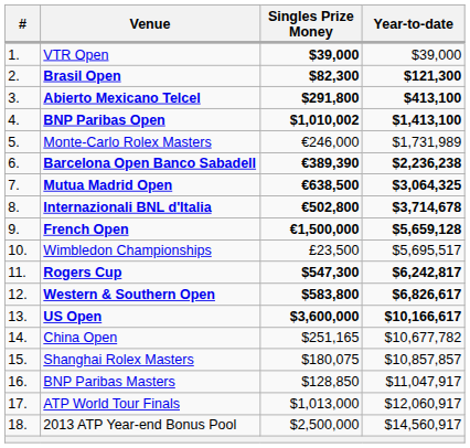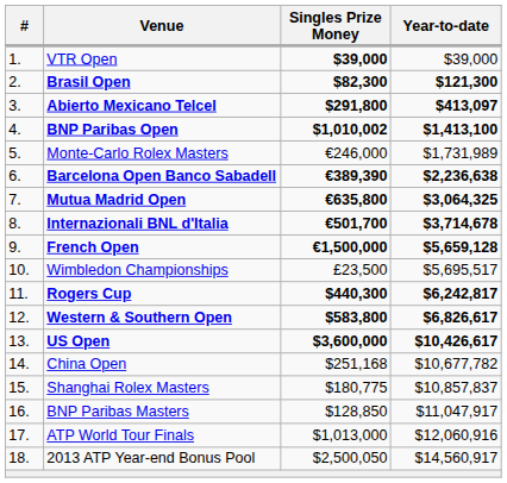Abierto Mexicano Telcel | Year-to-date: $413,100 -> $413,097
Barcelona Open Banco Sabadell | Year-to-date: $2,236,238 -> $2,236,638
Mutua Madrid Open | Singles Prize Money: €638,500 -> €635,800
Internazionali BNL d'Italia | Singles Prize Money: €502,800 -> €501,700
Rogers Cup | Singles Prize Money: $547,300 -> $440,300
US Open | Year-to-date: $10,166,617 -> $10,426,617
China Open | Singles Prize Money: $251,165 -> $251,168
Shanghai Rolex Masters | Singles Prize Money: $180,075 -> $180,775
Shanghai Rolex Masters | Year-to-date: $10,857,857 -> $10,857,837
ATP World Tour Finals | Year-to-date: $12,060,917 -> $12,060,916
2013 ATP Year-end Bonus Pool | Singles Prize Money: $2,500,000 -> $2,500,050
